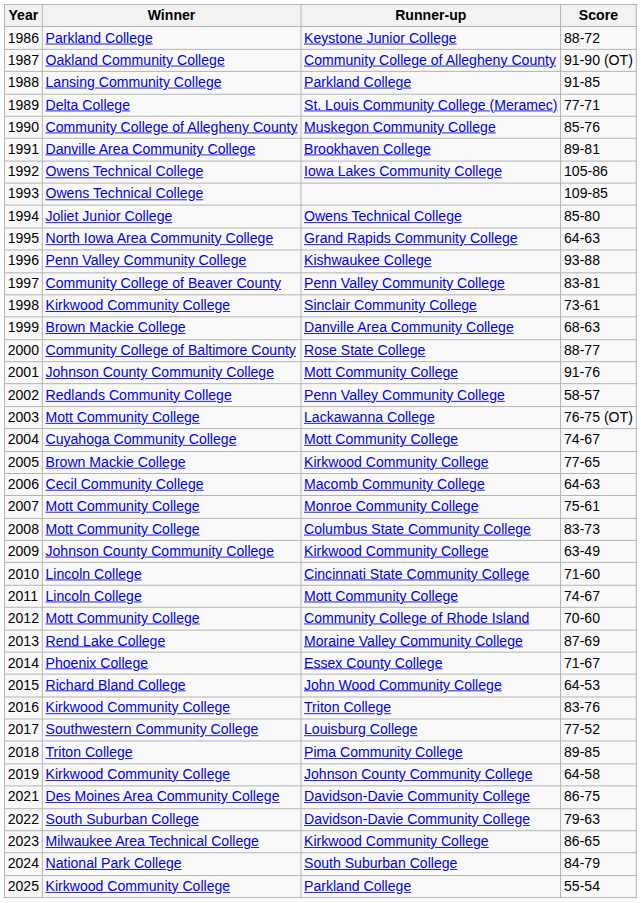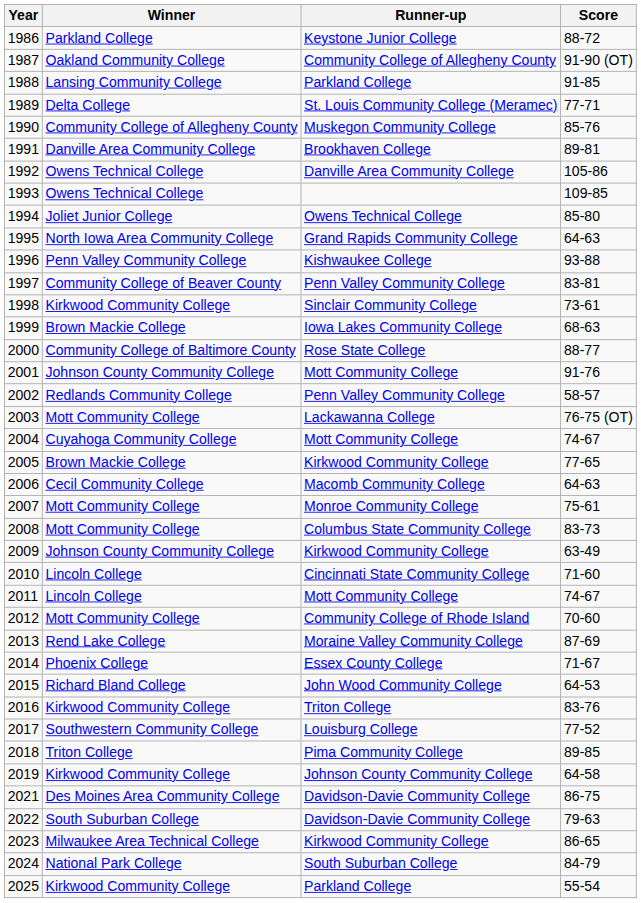1992 | Runner-up: Iowa Lakes Community College -> Danville Area Community College
1999 | Runner-up: Danville Area Community College -> Iowa Lakes Community College
